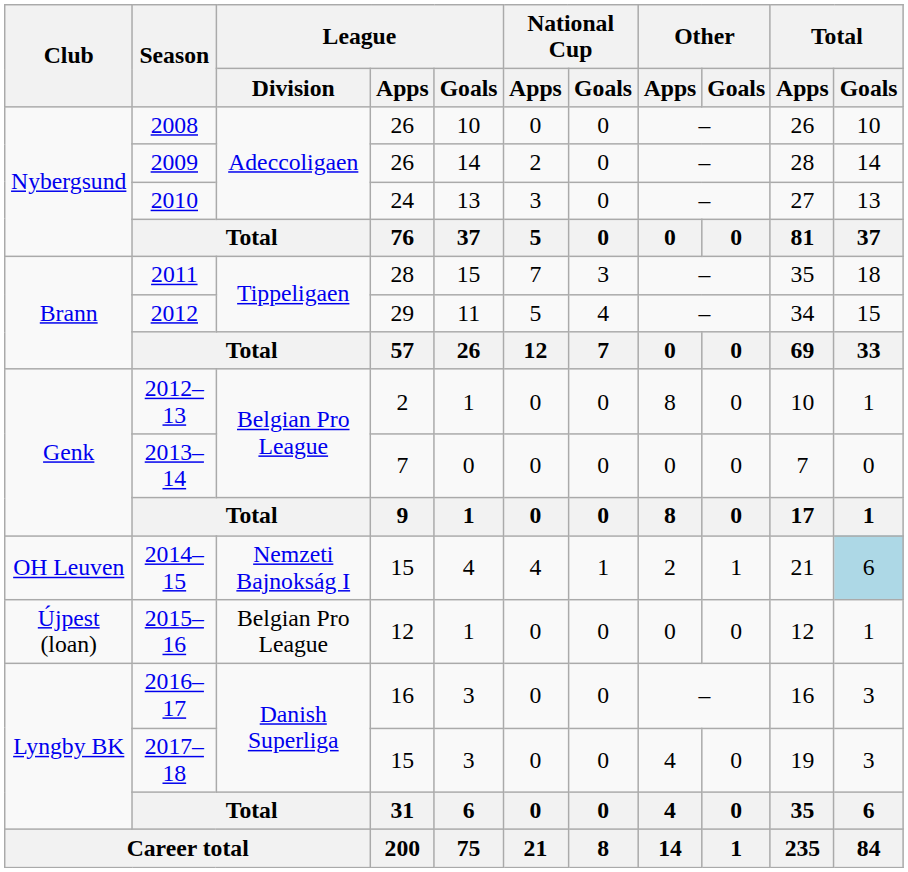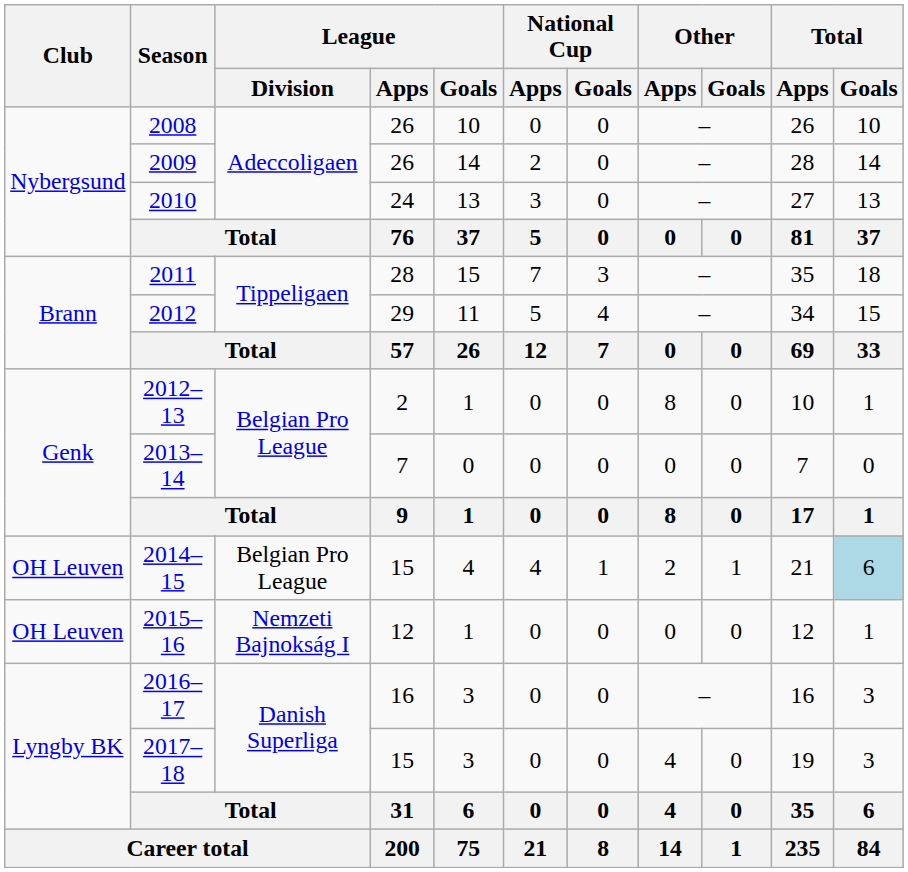2014–15 | League / Division: Nemzeti Bajnokság I -> Belgian Pro League
2015–16 | Club: Újpest (loan) -> OH Leuven
2015–16 | League / Division: Belgian Pro League -> Nemzeti Bajnokság I
